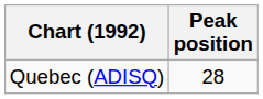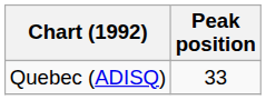Quebec (ADISQ) | Peak position: 28 -> 33
